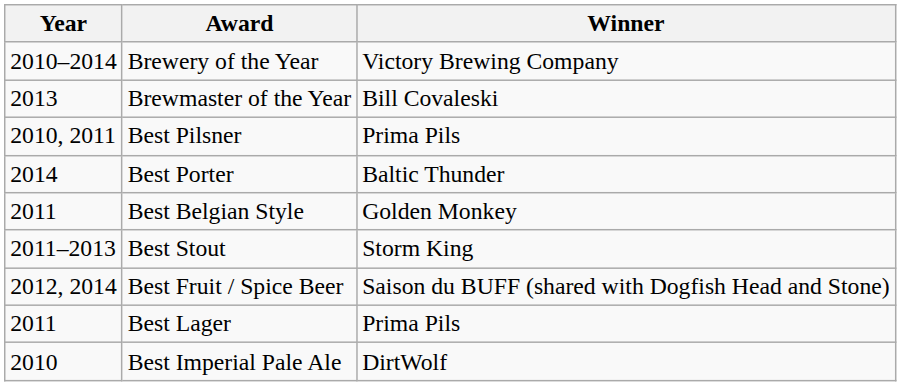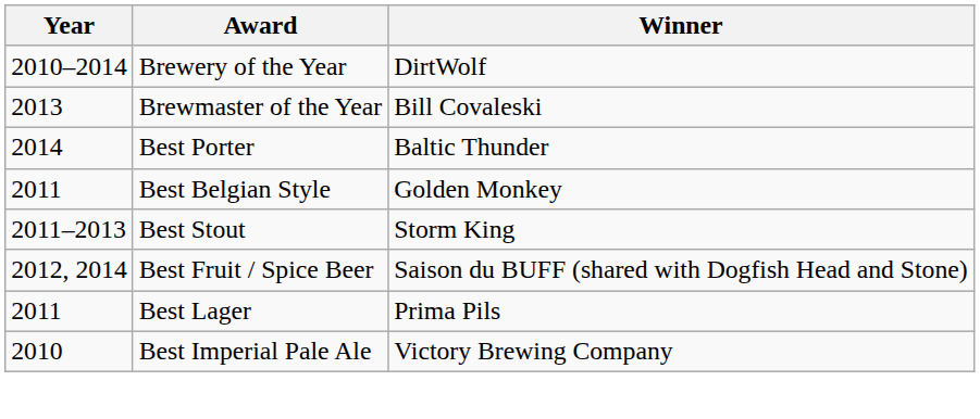Brewery of the Year | Winner: Victory Brewing Company -> DirtWolf
- row: 2010, 2011 | Best Pilsner | Prima Pils
Best Imperial Pale Ale | Winner: DirtWolf -> Victory Brewing Company
